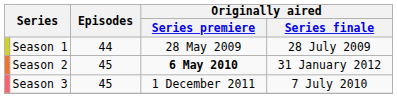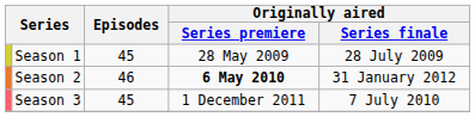Season 1 | Episodes: 44 -> 45
Season 2 | Episodes: 45 -> 46
